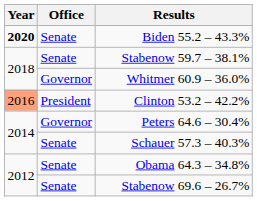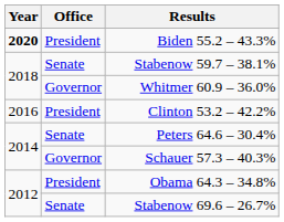Biden 55.2 – 43.3% | Office: Senate -> President
Clinton 53.2 – 42.2% | Year: lightsalmon background -> no background
Peters 64.6 – 30.4% | Office: Governor -> Senate
Schauer 57.3 – 40.3% | Office: Senate -> Governor
Obama 64.3 – 34.8% | Office: Senate -> President
